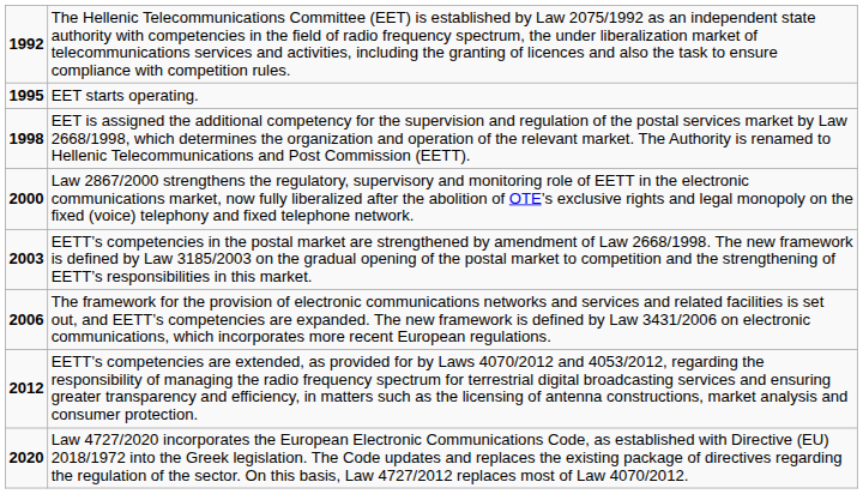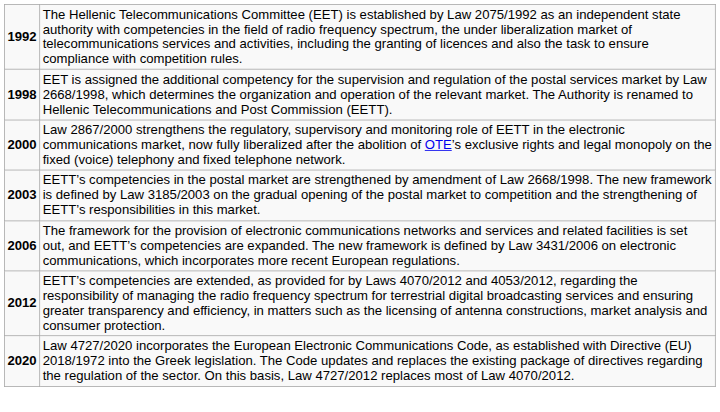- row: 1995 | EET starts operating.
